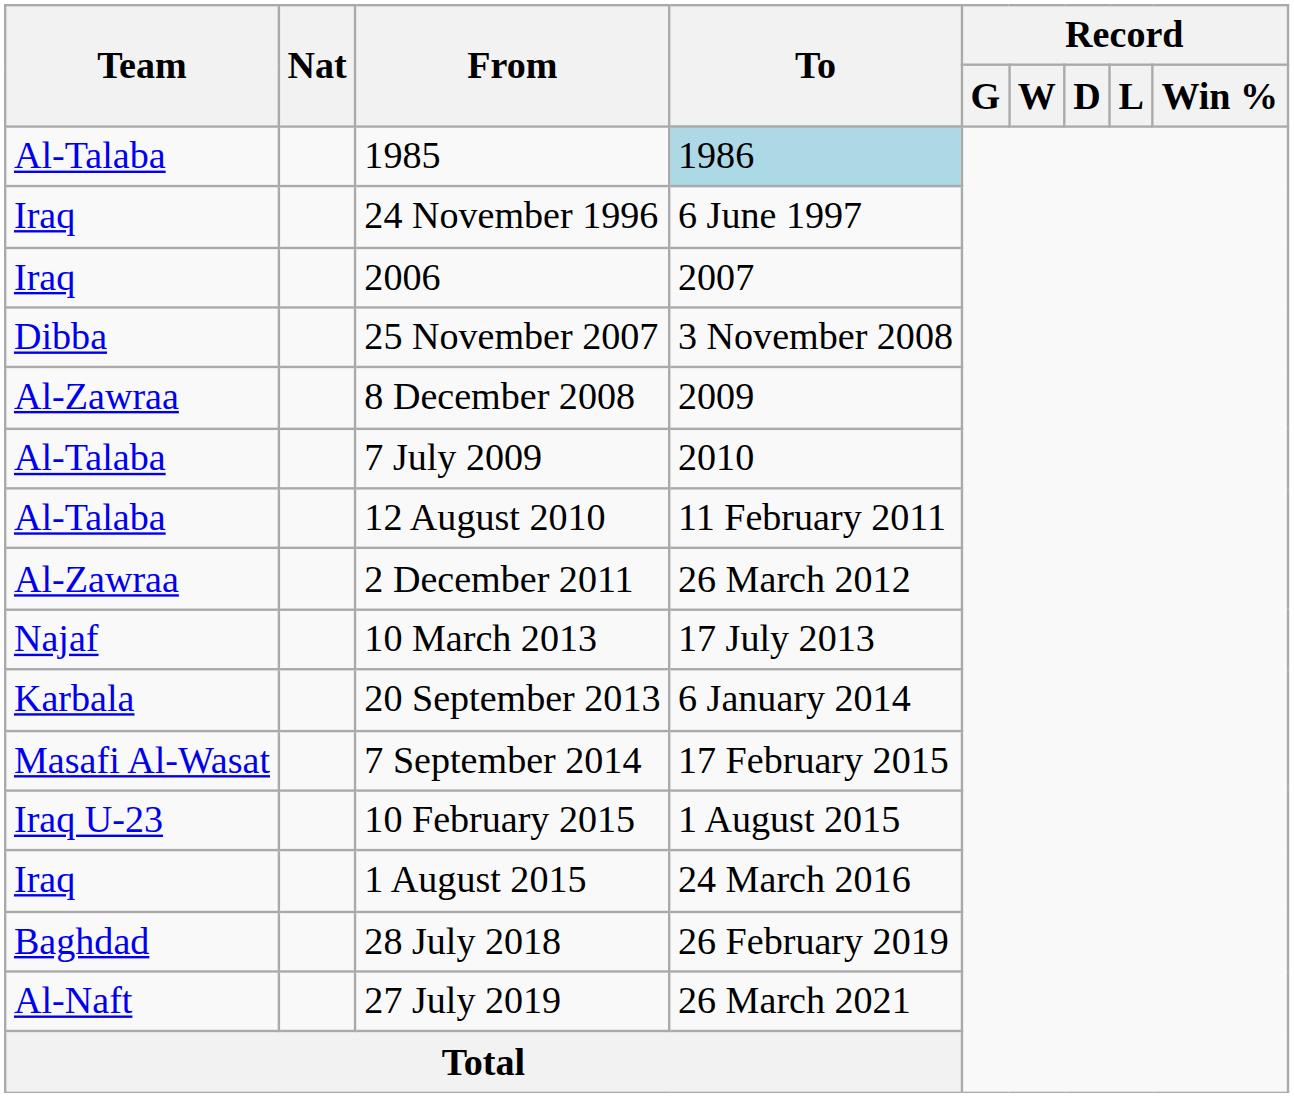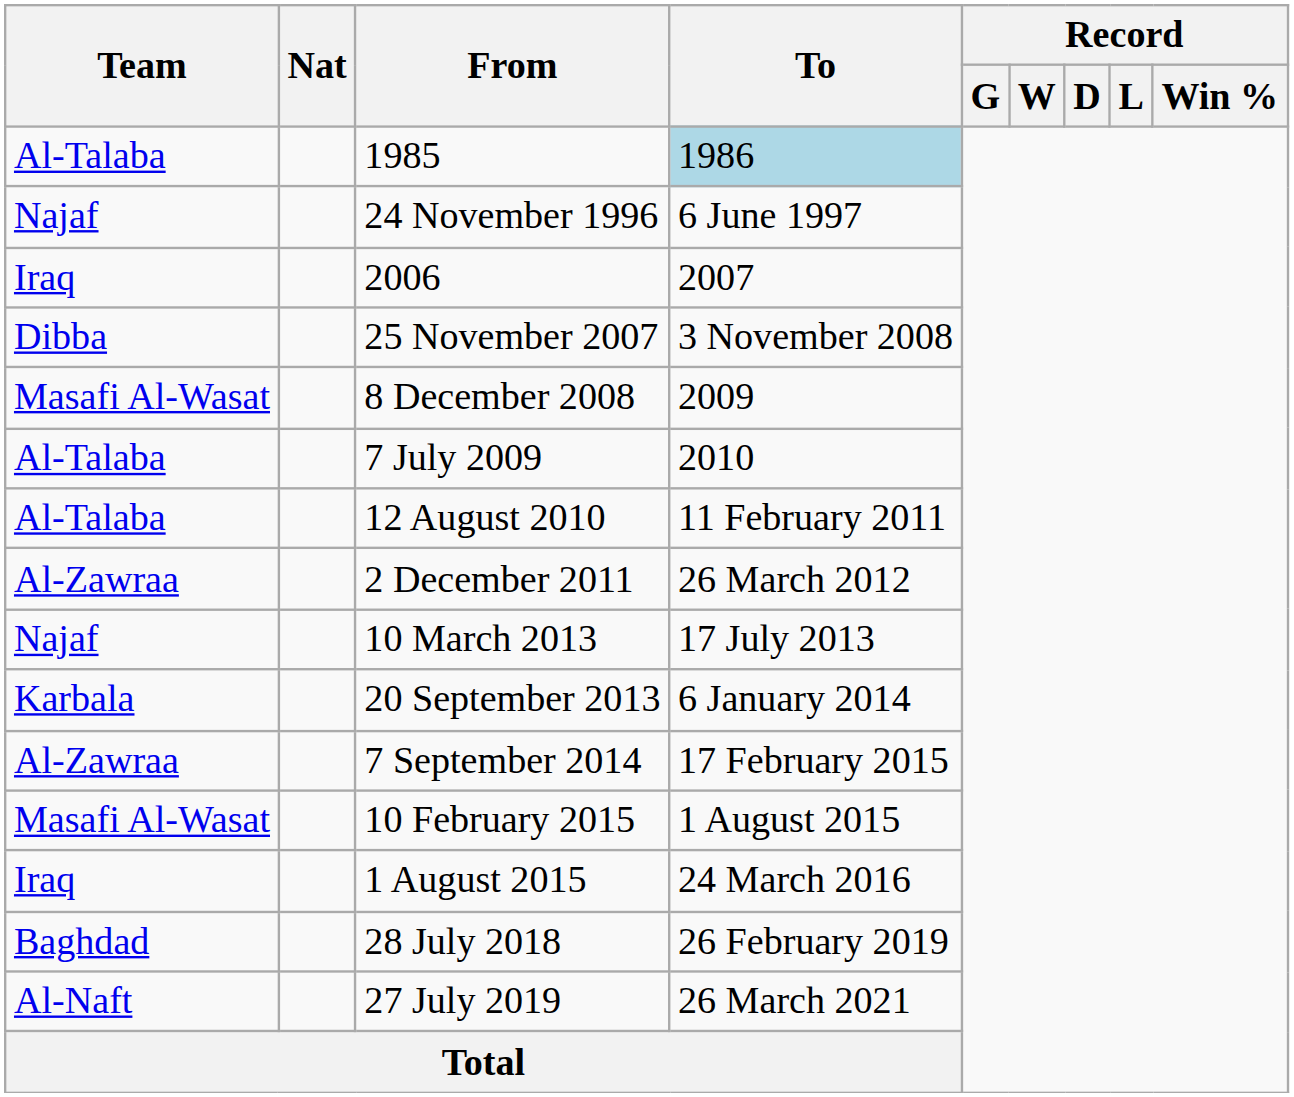24 November 1996 | Team: Iraq -> Najaf
8 December 2008 | Team: Al-Zawraa -> Masafi Al-Wasat
7 September 2014 | Team: Masafi Al-Wasat -> Al-Zawraa
10 February 2015 | Team: Iraq U-23 -> Masafi Al-Wasat
